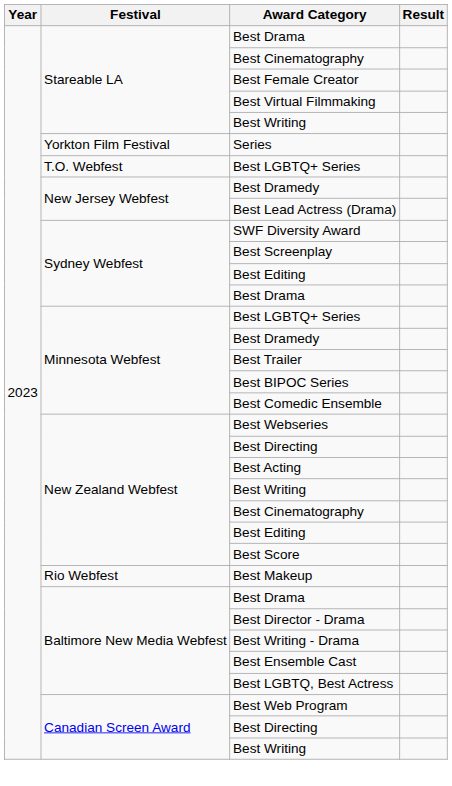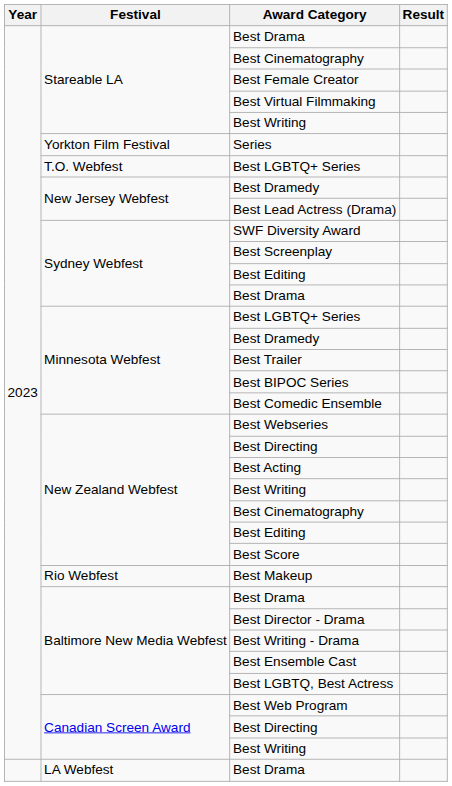+ row: LA Webfest | Best Drama
